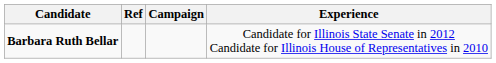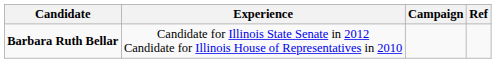columns swapped: Experience <-> Ref
